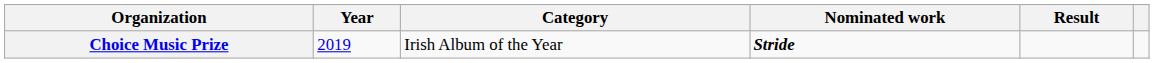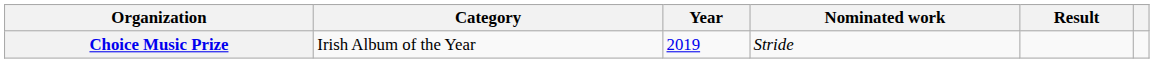columns swapped: Year <-> Category
Choice Music Prize | Nominated work: bold -> normal
